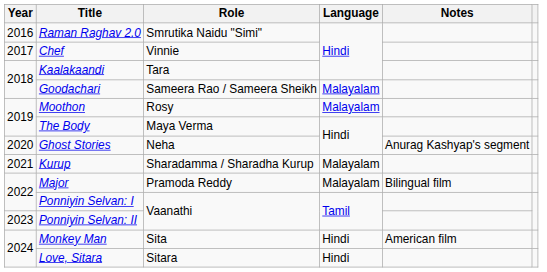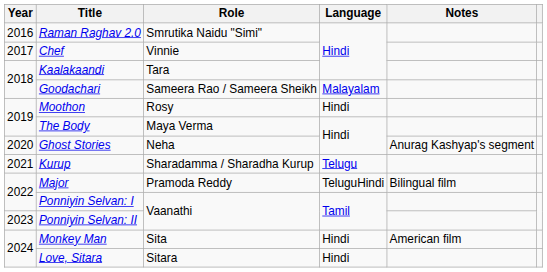Moothon | Language: Malayalam -> Hindi
Kurup | Language: Malayalam -> Telugu
Major | Language: Malayalam -> TeluguHindi
